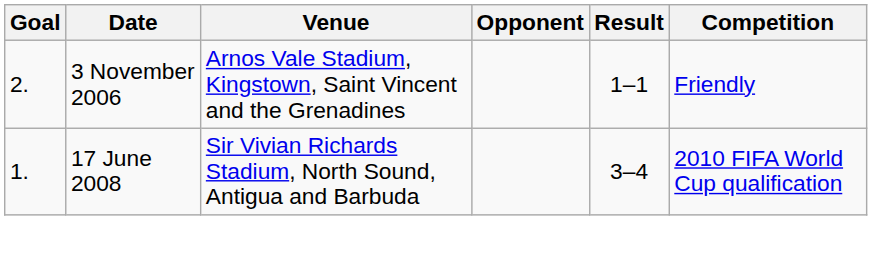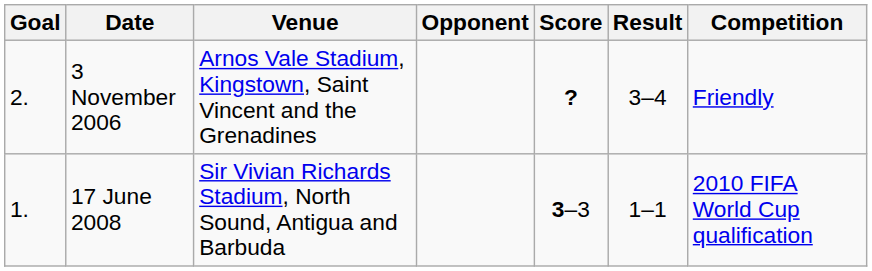+ column: Score | ? | 3–3
3 November 2006 | Result: 1–1 -> 3–4
17 June 2008 | Result: 3–4 -> 1–1
